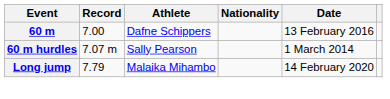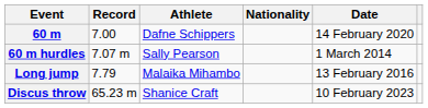60 m | Date: 13 February 2016 -> 14 February 2020
Long jump | Date: 14 February 2020 -> 13 February 2016
+ row: Discus throw | 65.23 m | Shanice Craft | 10 February 2023
